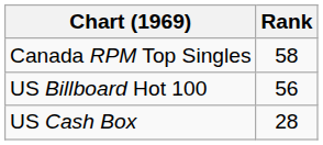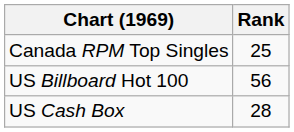Canada RPM Top Singles | Rank: 58 -> 25
